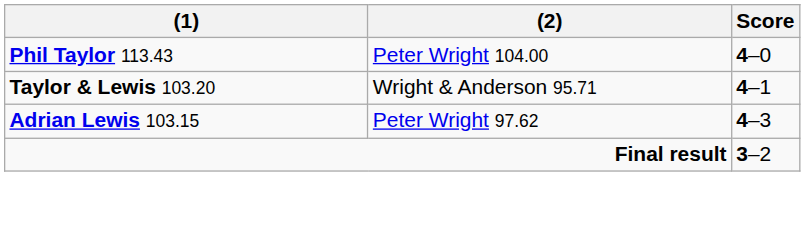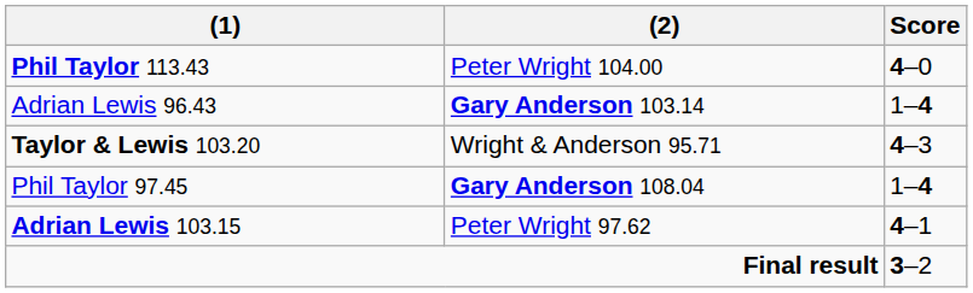+ row: Adrian Lewis 96.43 | Gary Anderson 103.14 | 1–4
Taylor & Lewis 103.20 | Score: 4–1 -> 4–3
+ row: Phil Taylor 97.45 | Gary Anderson 108.04 | 1–4
Adrian Lewis 103.15 | Score: 4–3 -> 4–1
